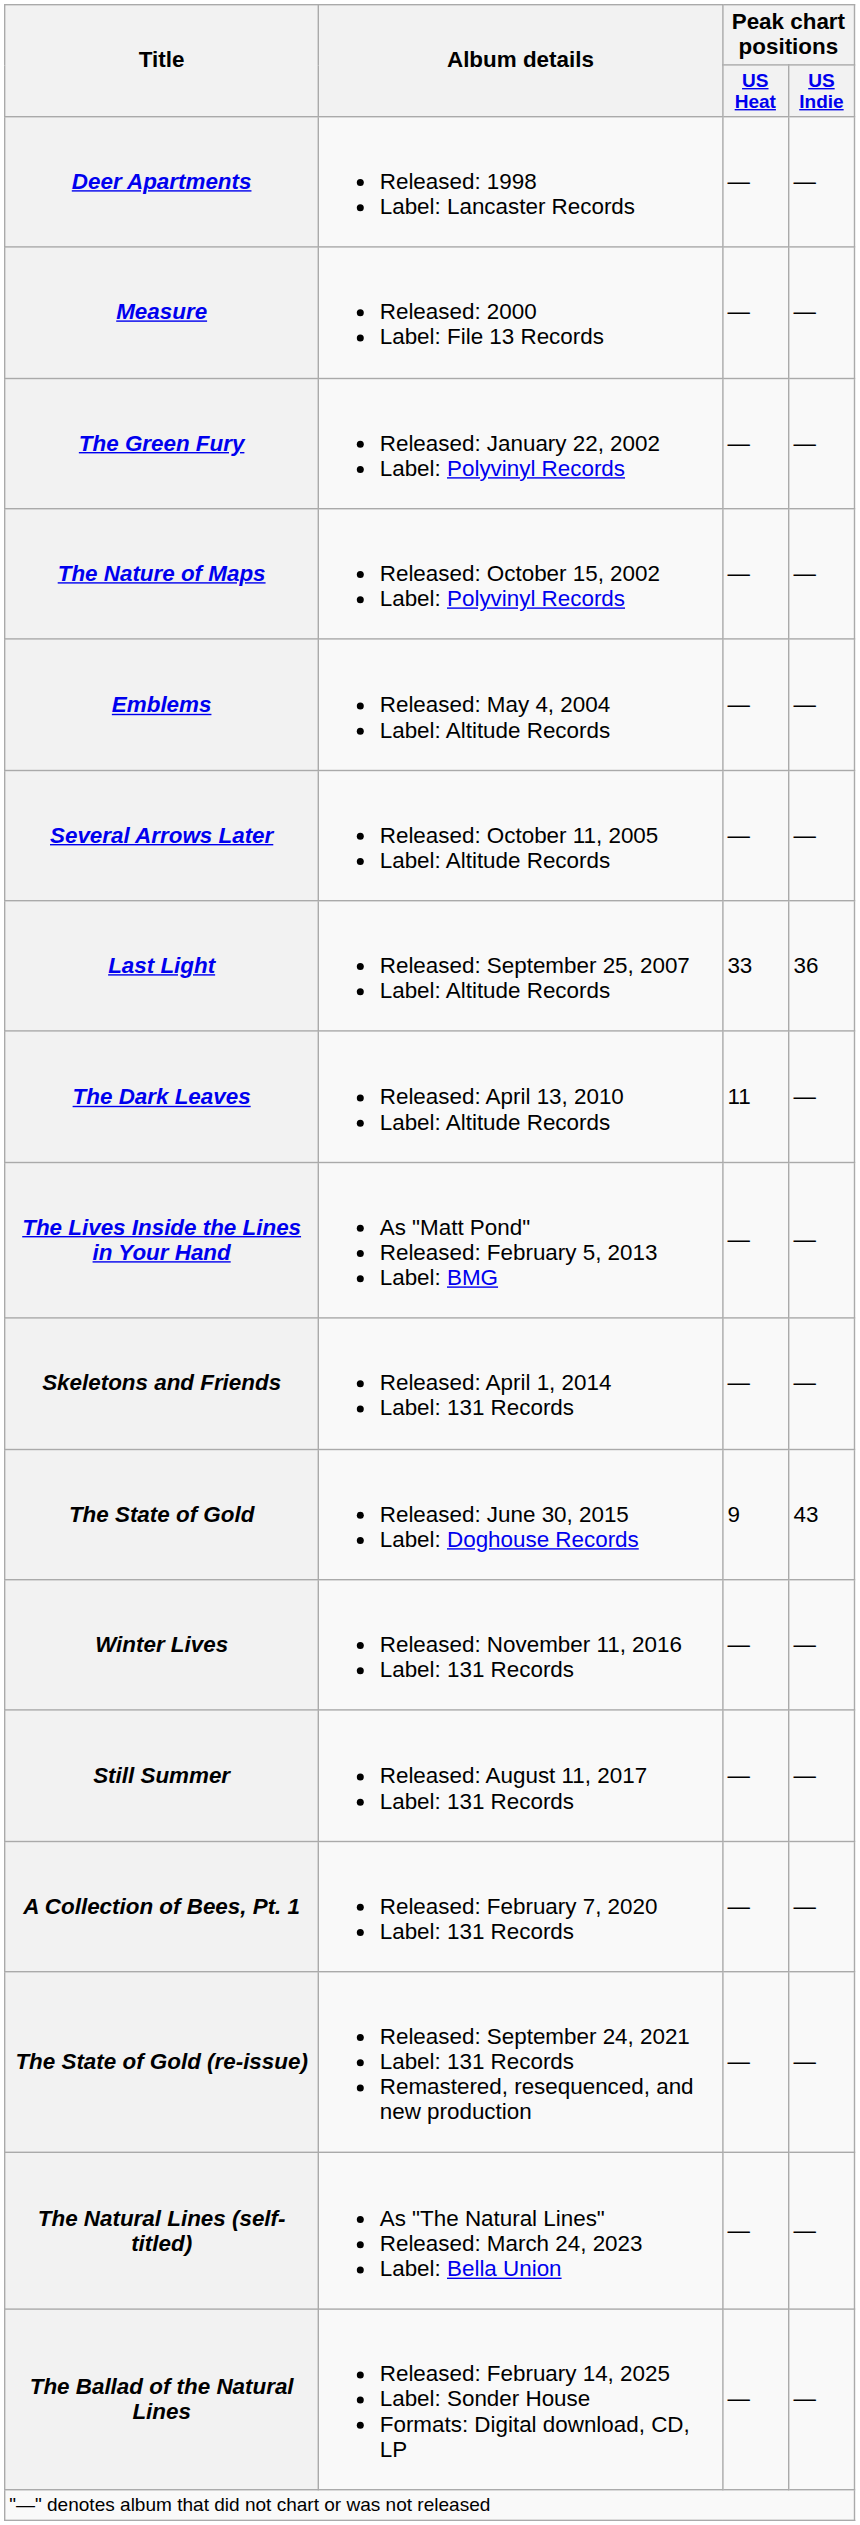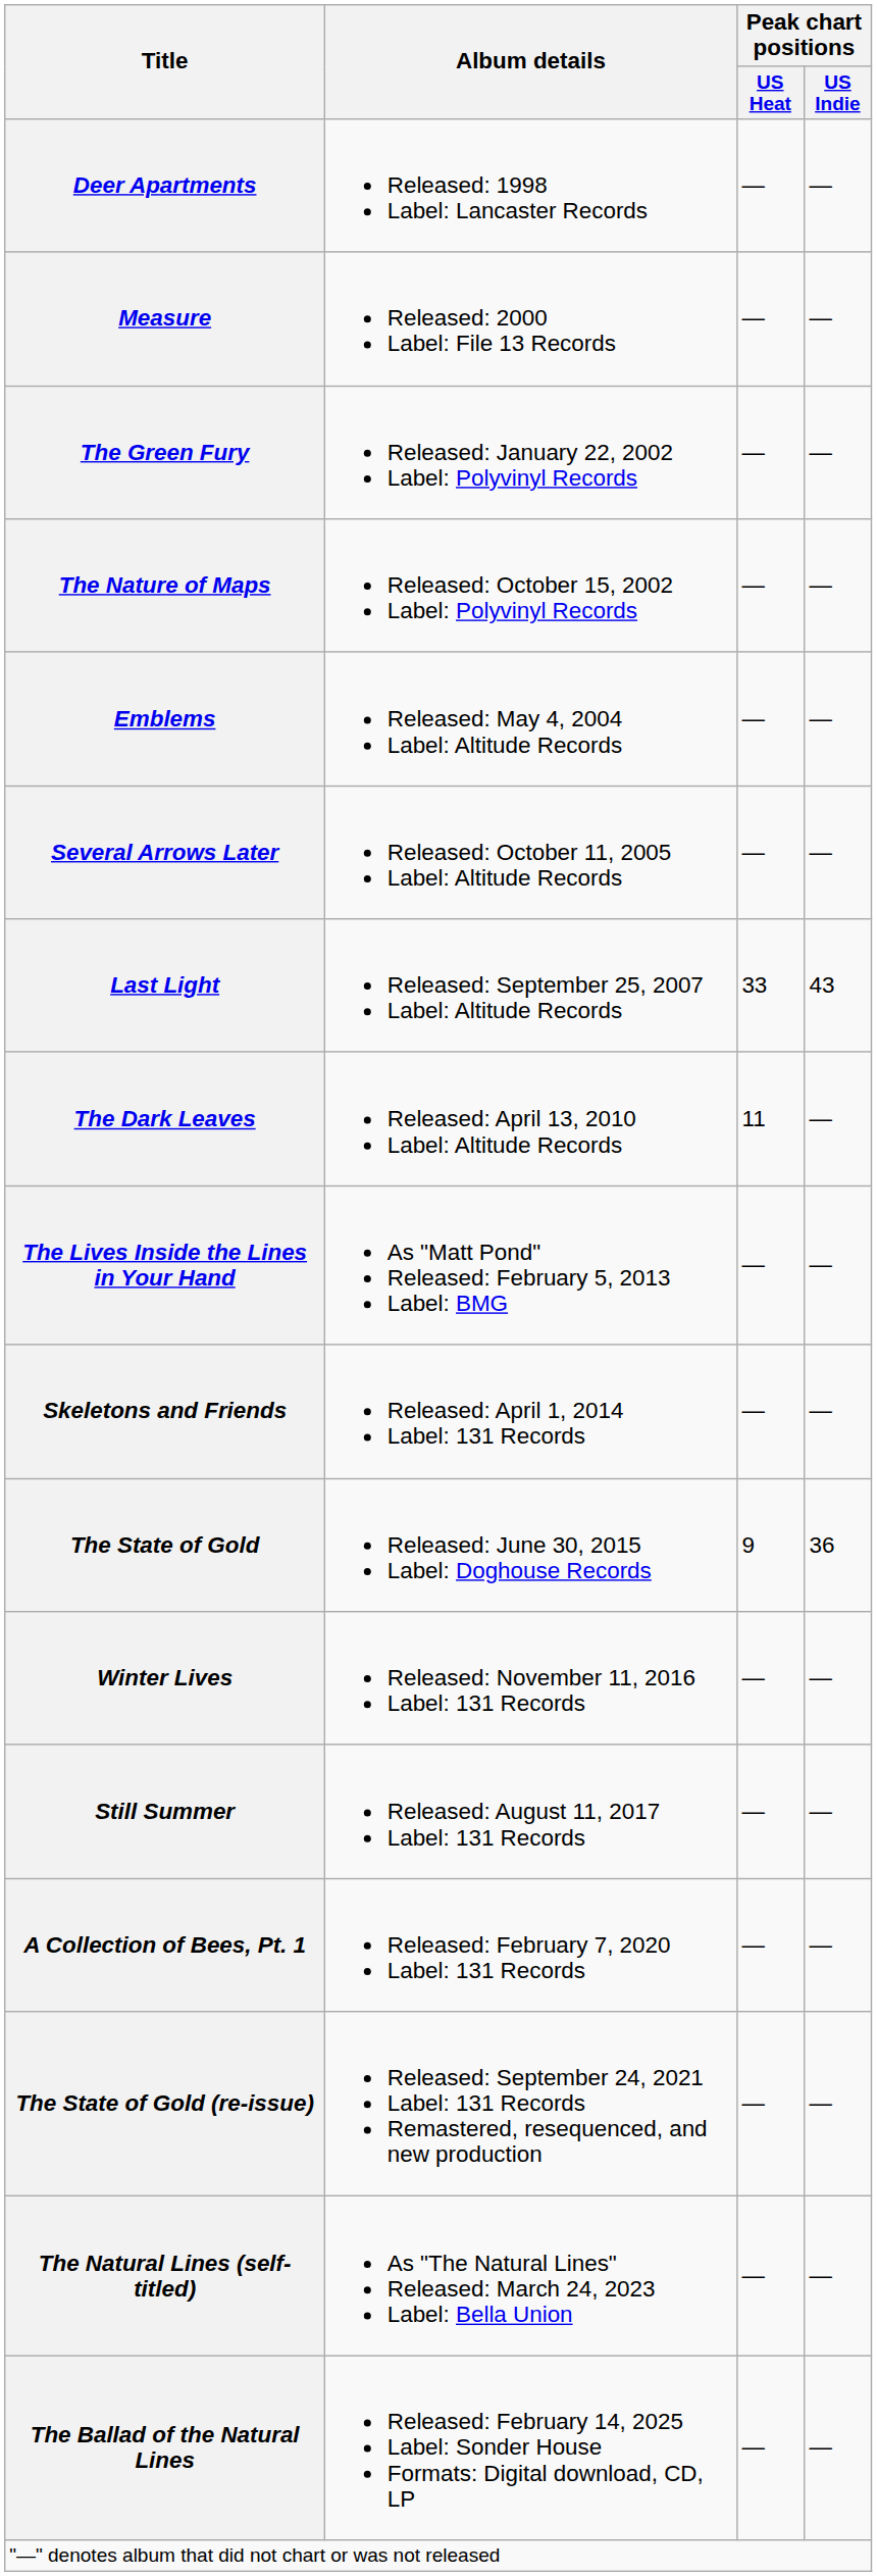Last Light | Peak chart positions / US Indie: 36 -> 43
The State of Gold | Peak chart positions / US Indie: 43 -> 36
